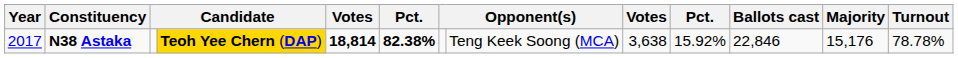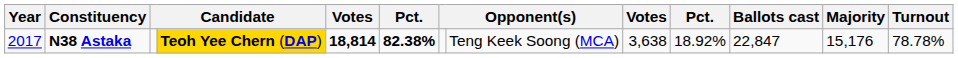N38 Astaka | column 10: 15.92% -> 18.92%
N38 Astaka | Ballots cast: 22,846 -> 22,847
